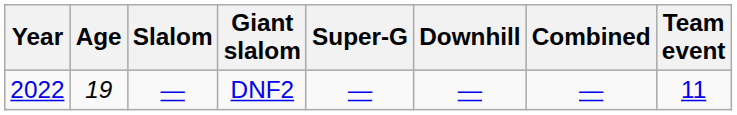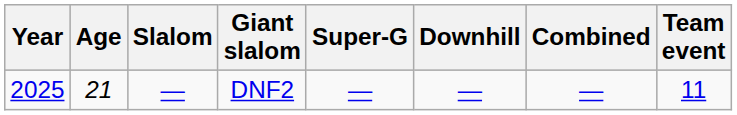DNF2 | Year: 2022 -> 2025
DNF2 | Age: 19 -> 21
